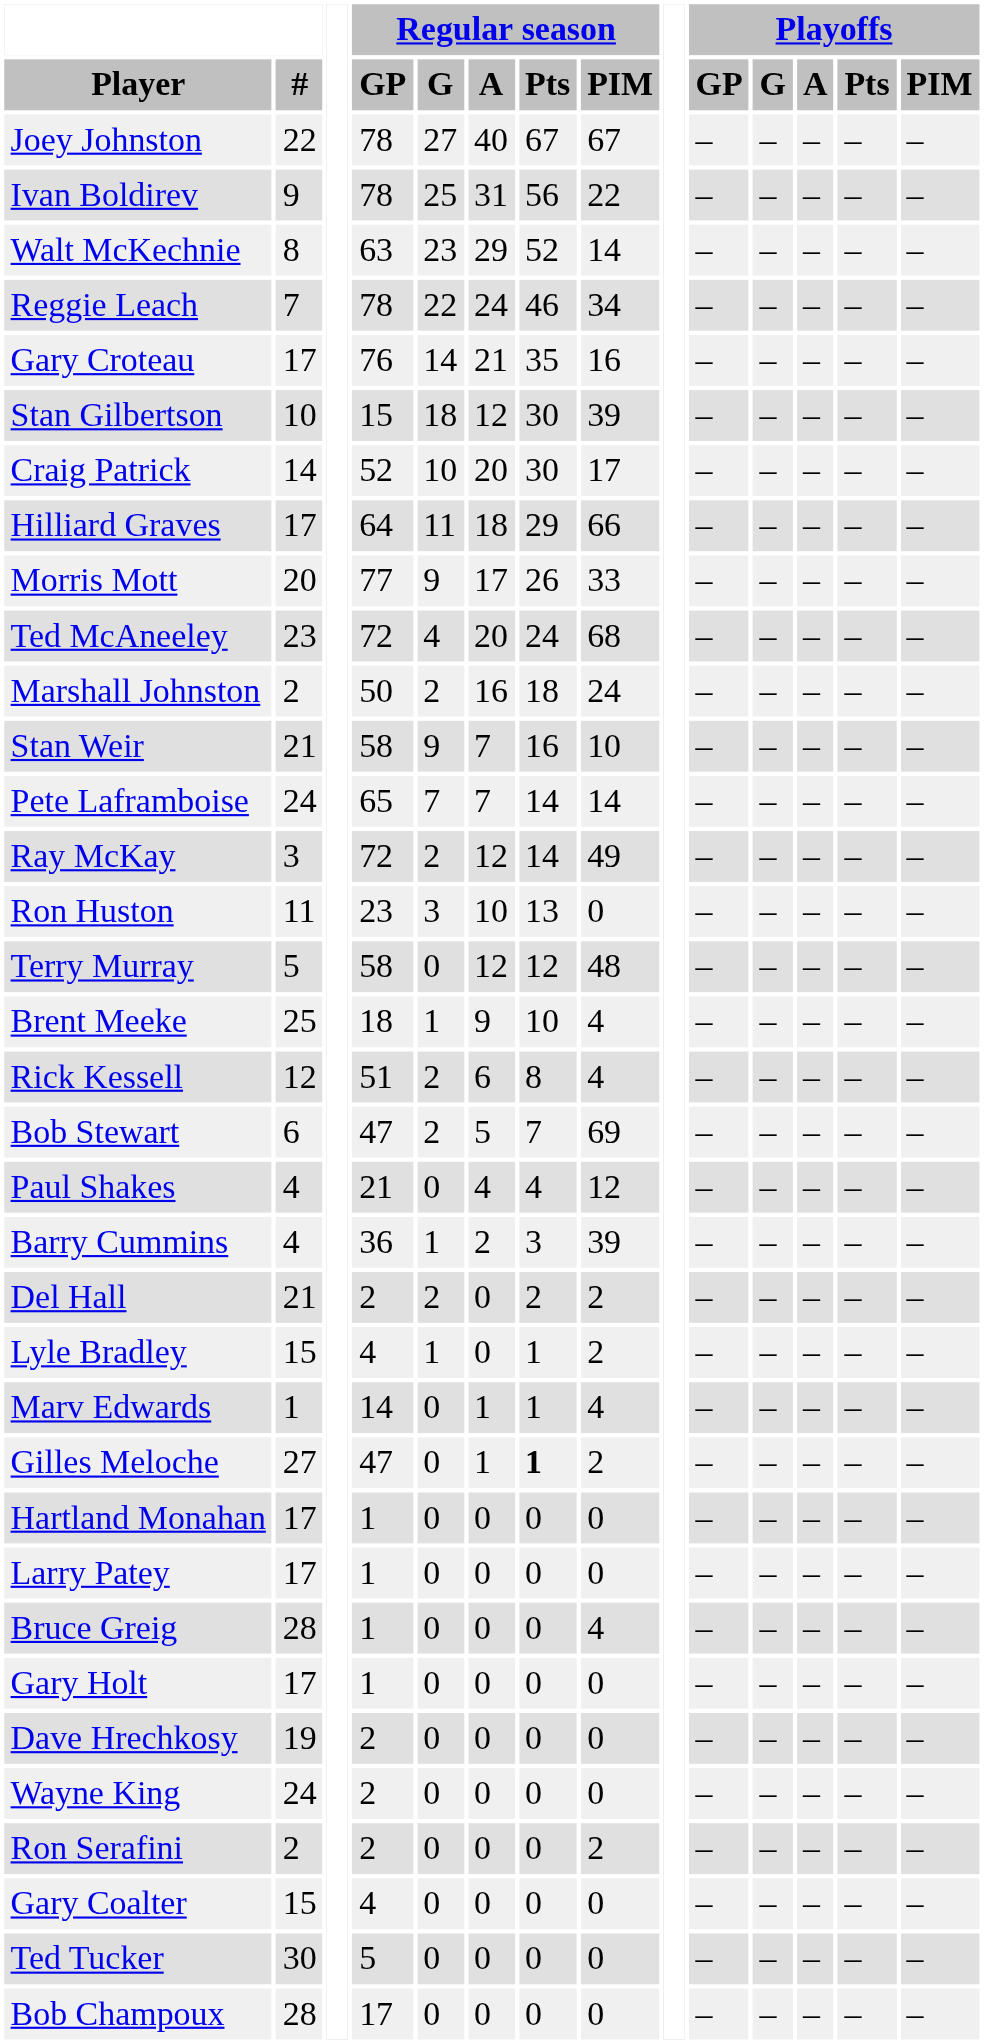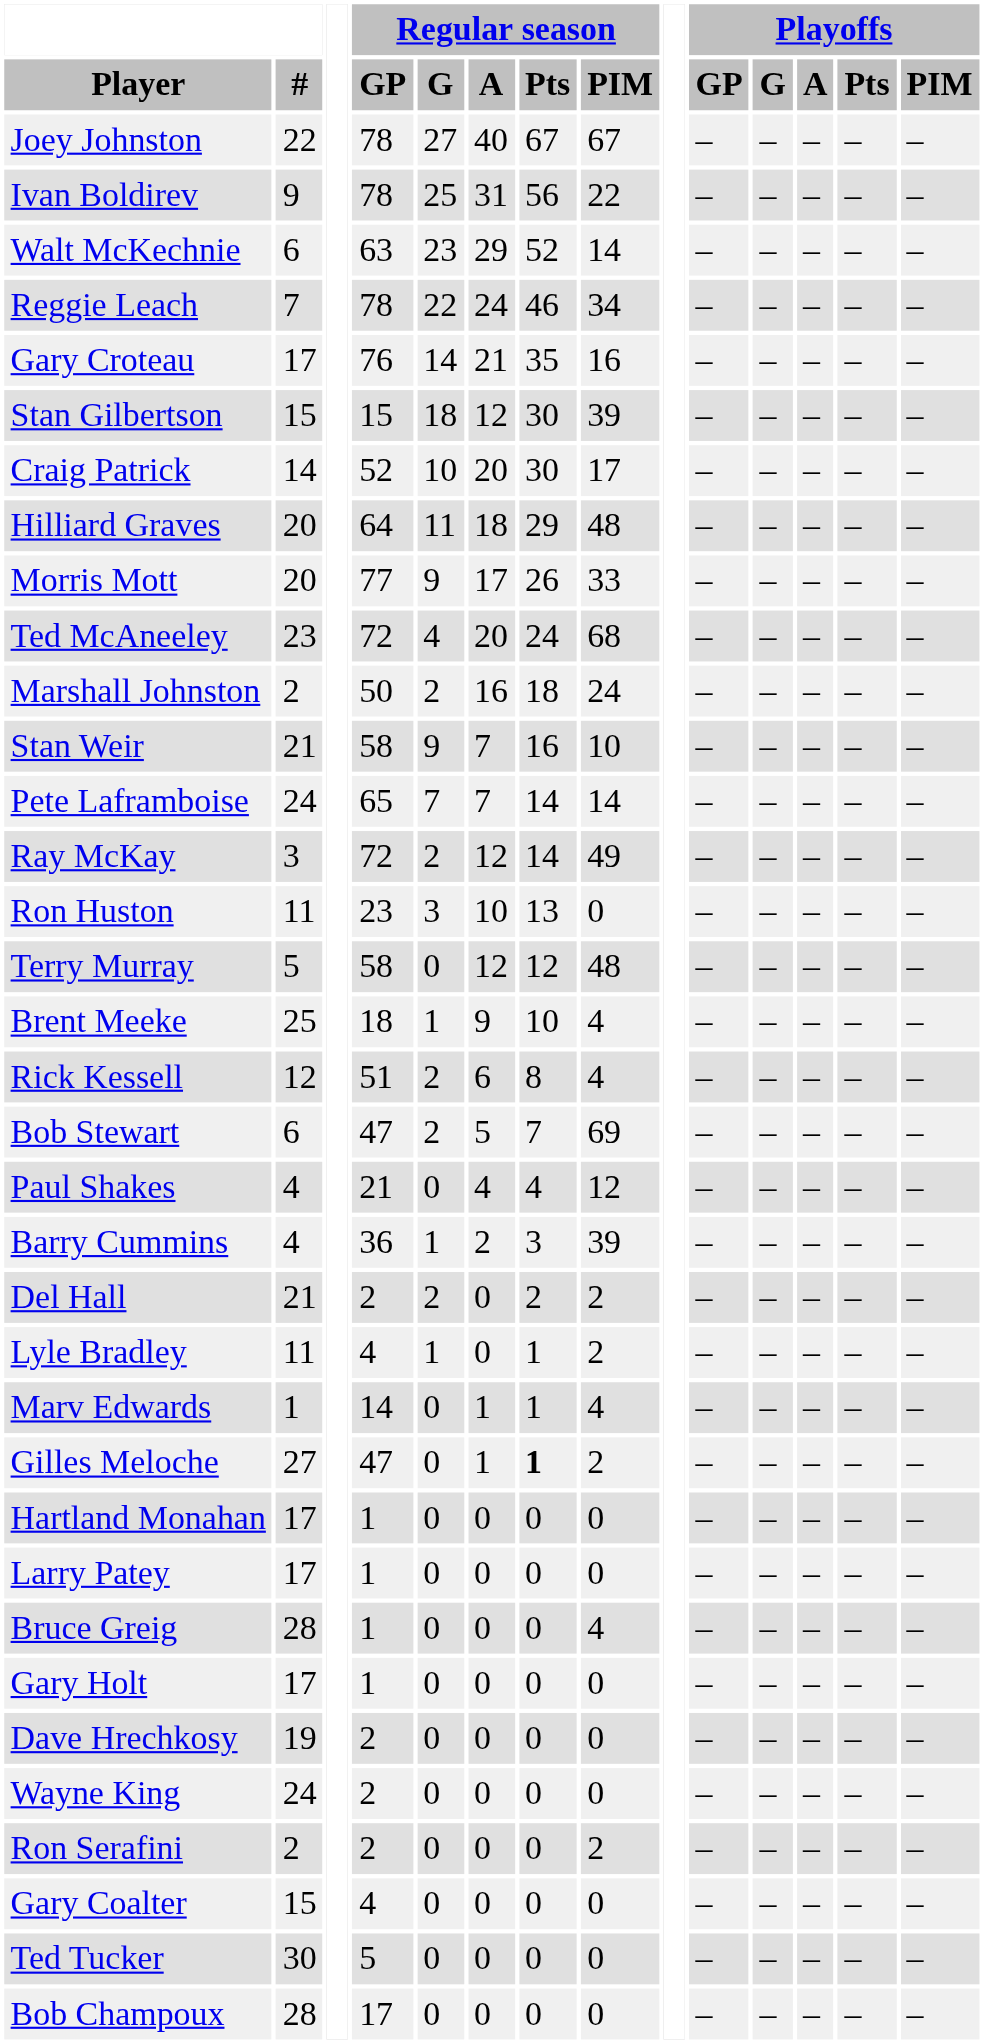Walt McKechnie | #: 8 -> 6
Stan Gilbertson | #: 10 -> 15
Hilliard Graves | #: 17 -> 20
Hilliard Graves | Regular season / PIM: 66 -> 48
Lyle Bradley | #: 15 -> 11
